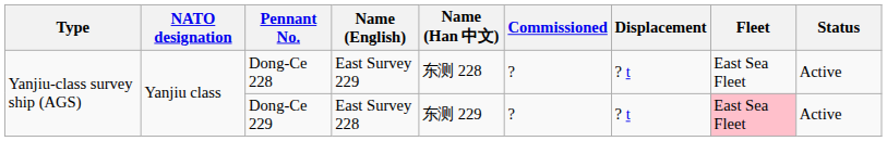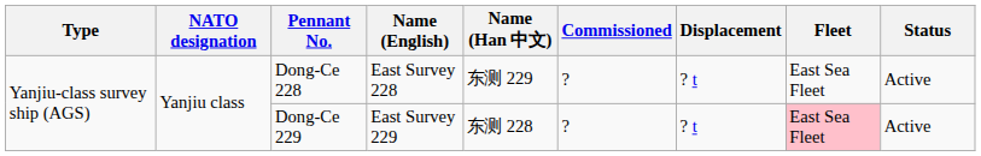Dong-Ce 228 | Name (English): East Survey 229 -> East Survey 228
Dong-Ce 228 | Name (Han 中文): 东测 228 -> 东测 229
Dong-Ce 229 | Name (English): East Survey 228 -> East Survey 229
Dong-Ce 229 | Name (Han 中文): 东测 229 -> 东测 228
